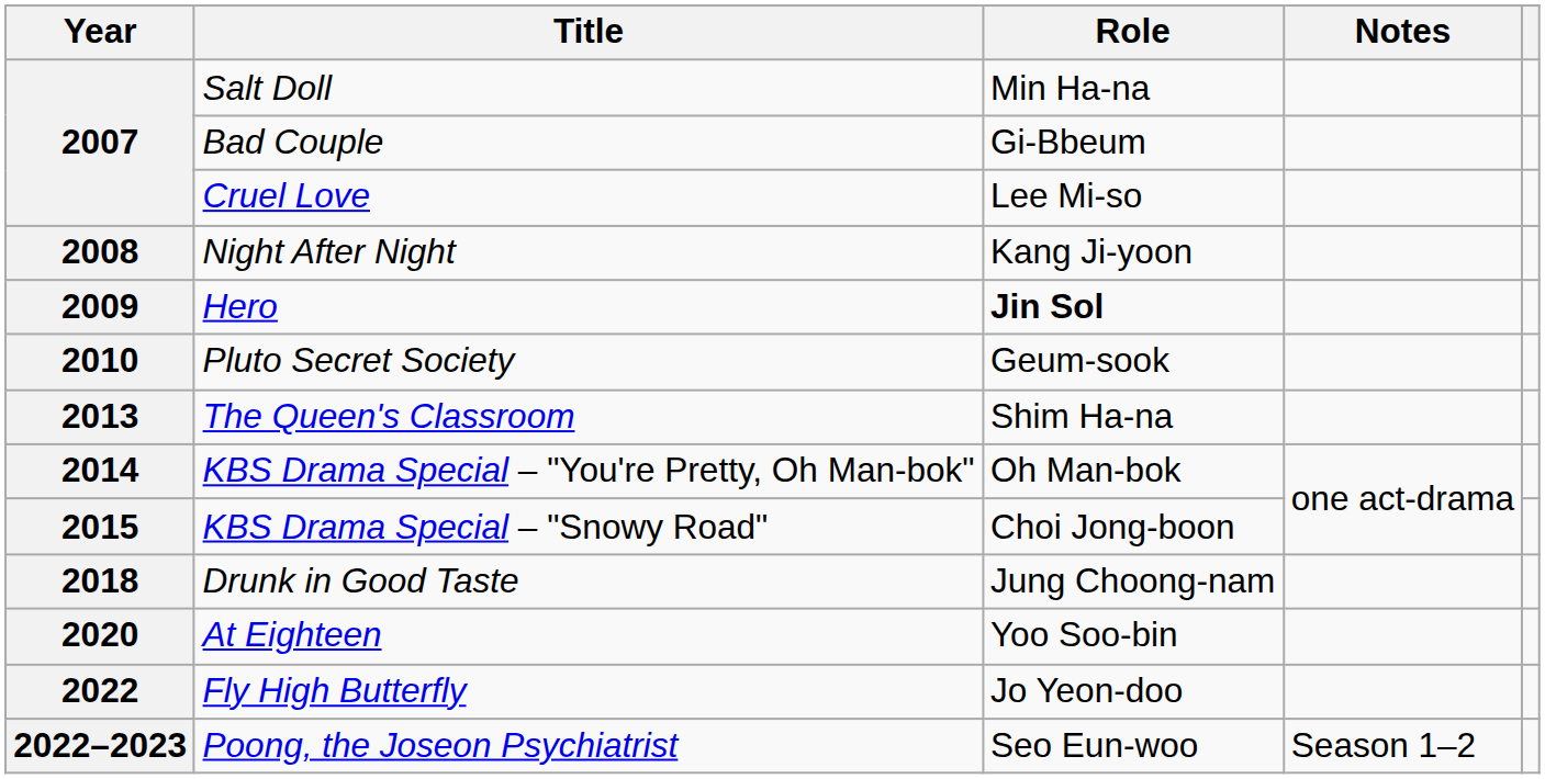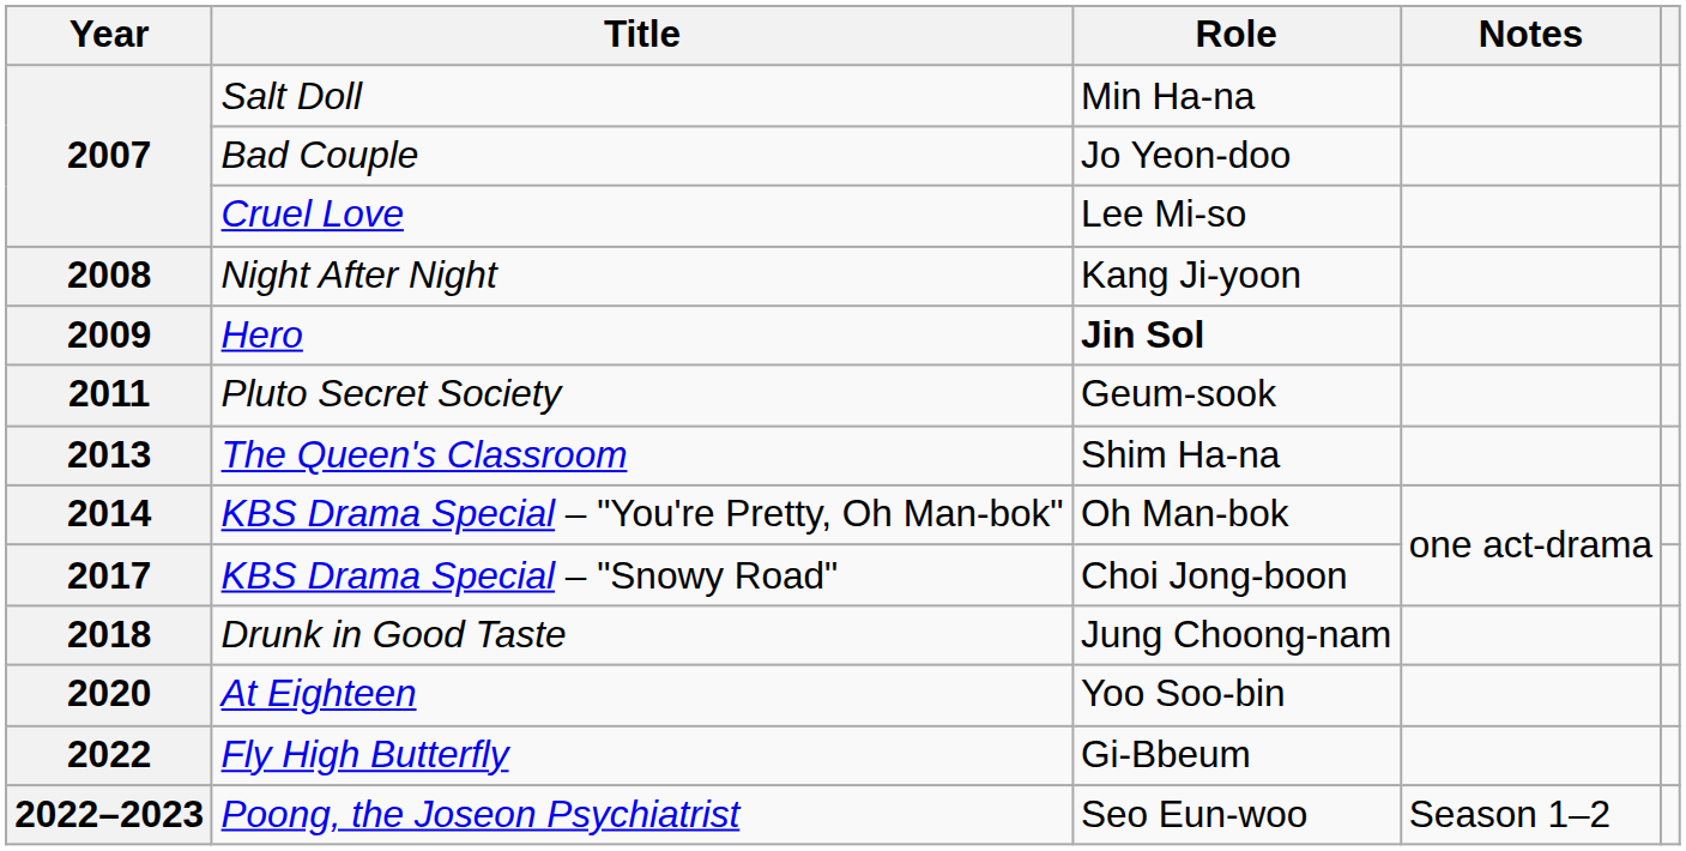Bad Couple | Role: Gi-Bbeum -> Jo Yeon-doo
Pluto Secret Society | Year: 2010 -> 2011
KBS Drama Special – "Snowy Road" | Year: 2015 -> 2017
Fly High Butterfly | Role: Jo Yeon-doo -> Gi-Bbeum
